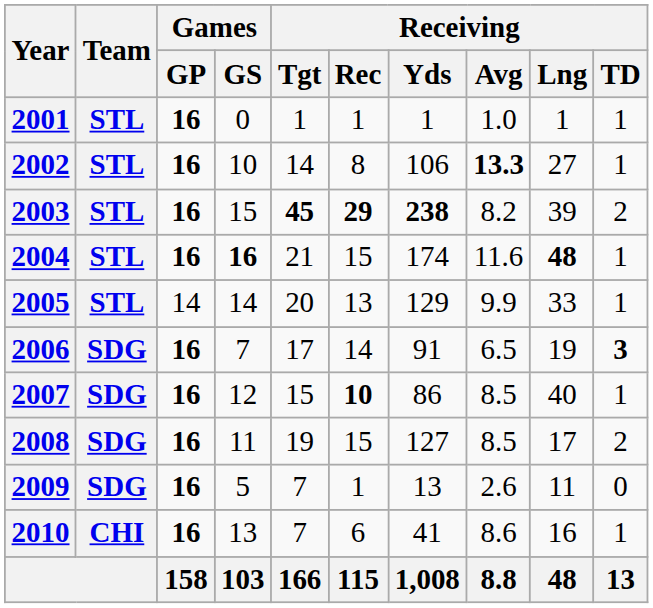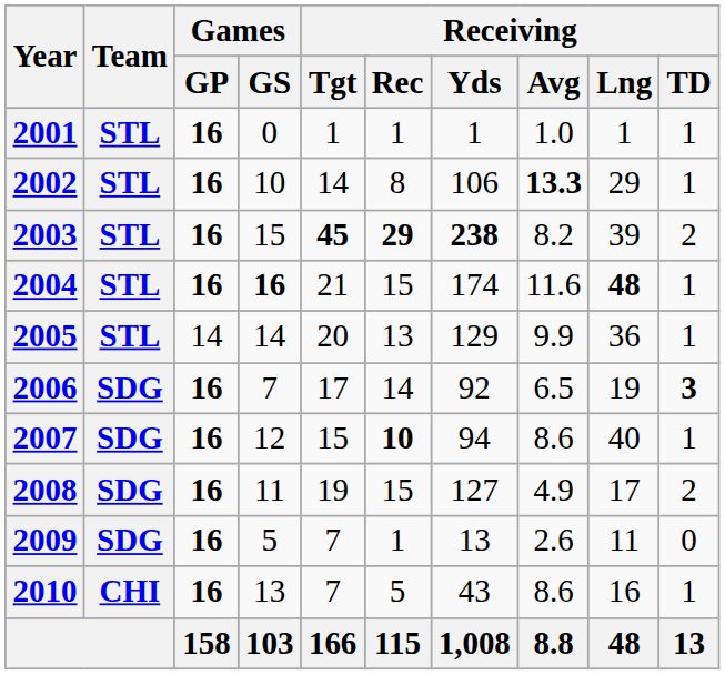2002 | Receiving / Lng: 27 -> 29
2005 | Receiving / Lng: 33 -> 36
2006 | Receiving / Yds: 91 -> 92
2007 | Receiving / Yds: 86 -> 94
2007 | Receiving / Avg: 8.5 -> 8.6
2008 | Receiving / Avg: 8.5 -> 4.9
2010 | Receiving / Rec: 6 -> 5
2010 | Receiving / Yds: 41 -> 43
